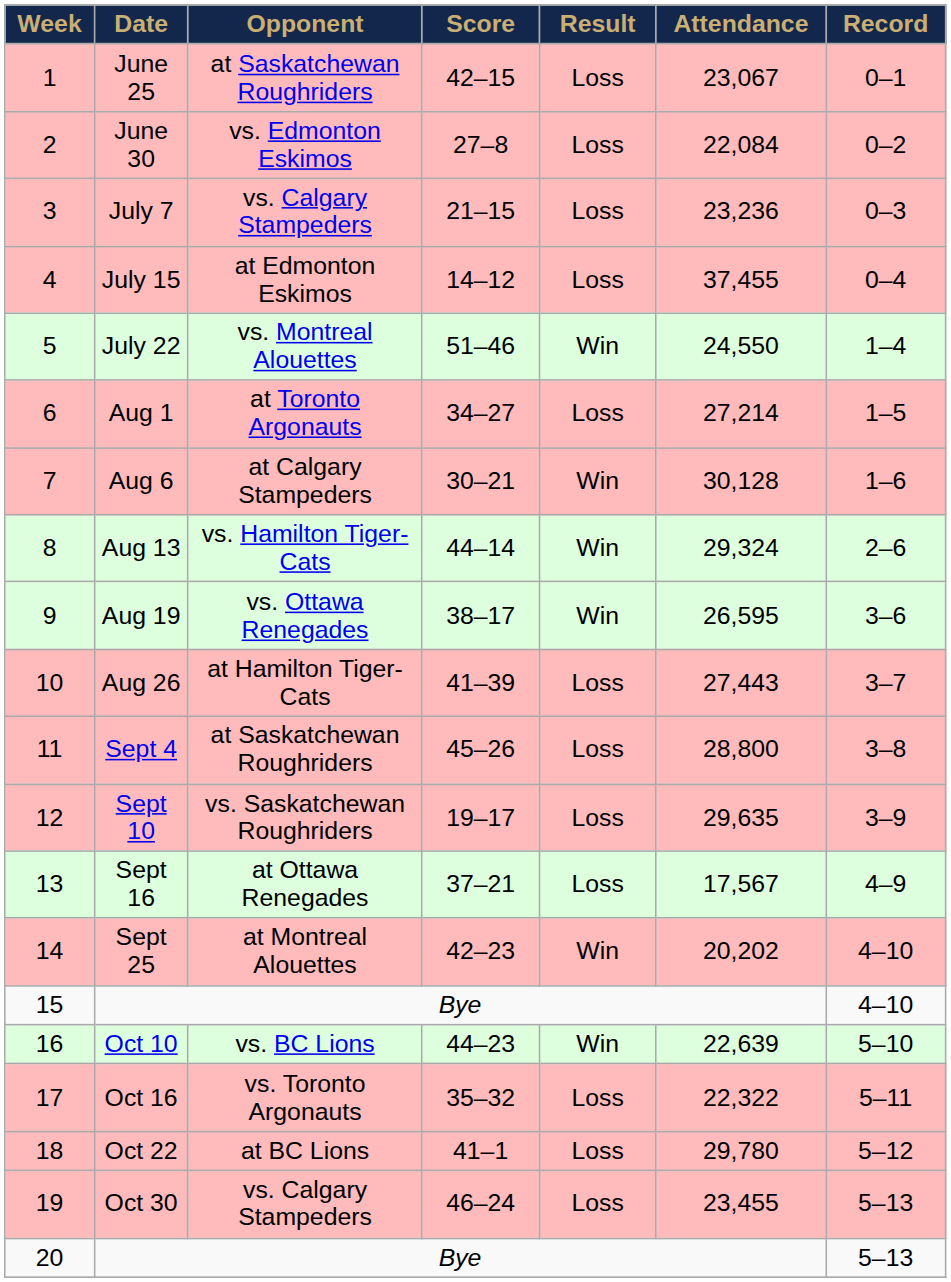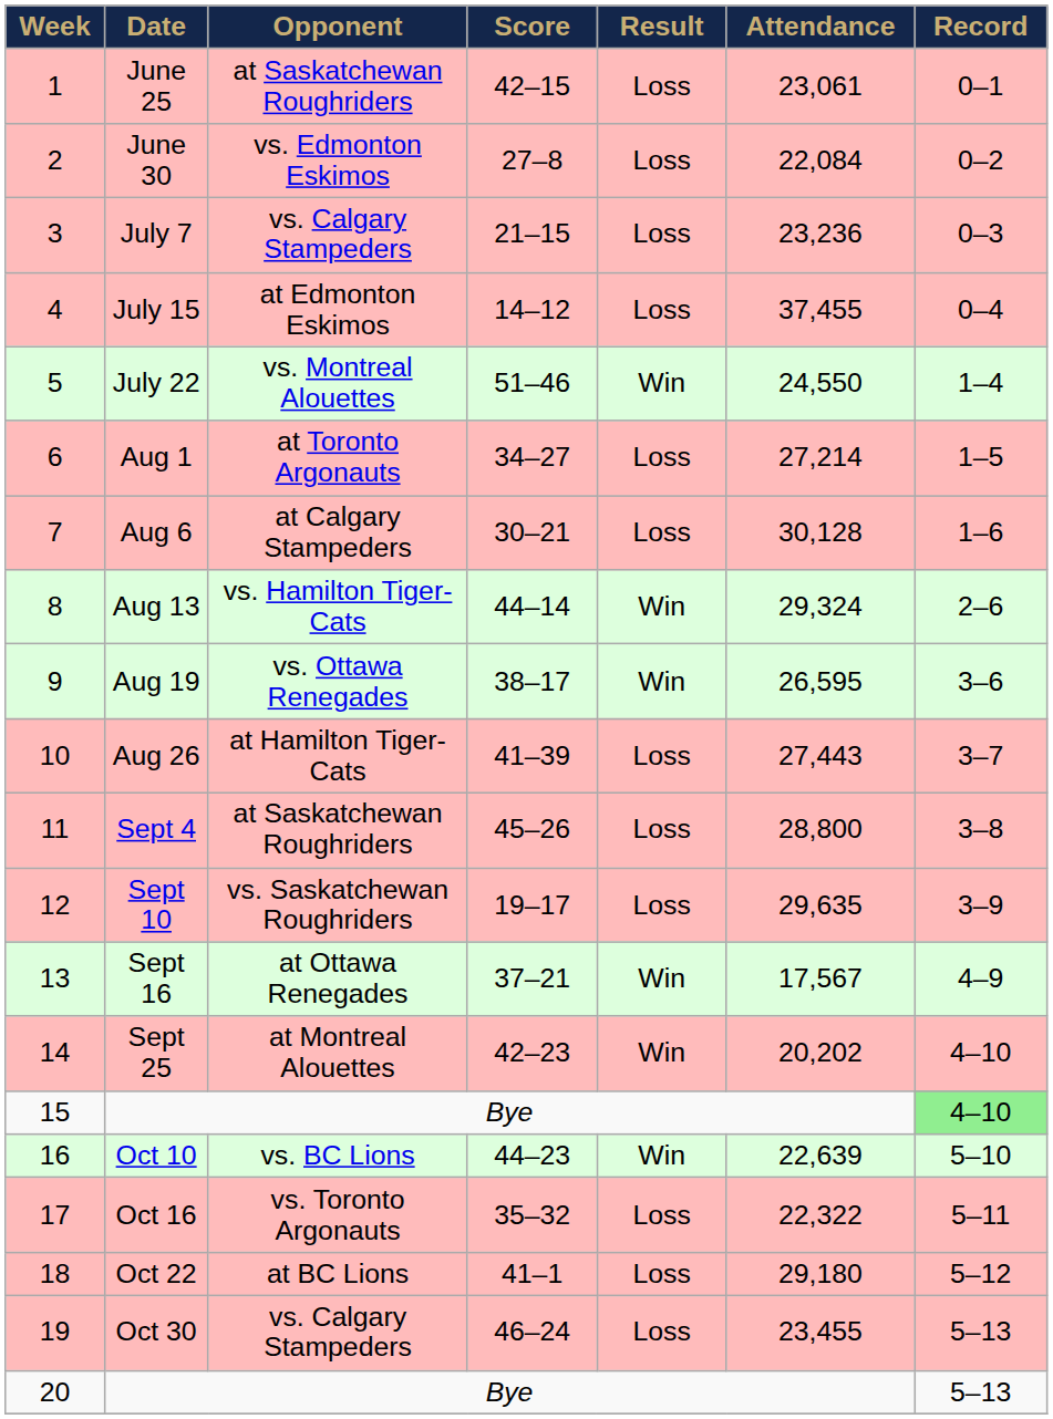June 25 | Attendance: 23,067 -> 23,061
Aug 6 | Result: Win -> Loss
Sept 16 | Result: Loss -> Win
15 / Bye | Record: no background -> lightgreen background
Oct 22 | Attendance: 29,780 -> 29,180
